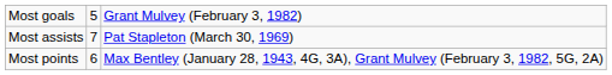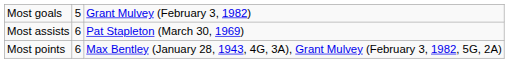Most assists | column 2: 7 -> 6
